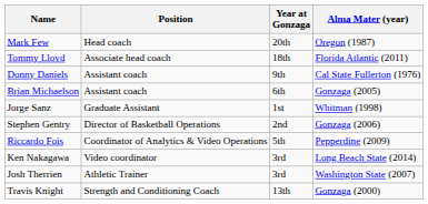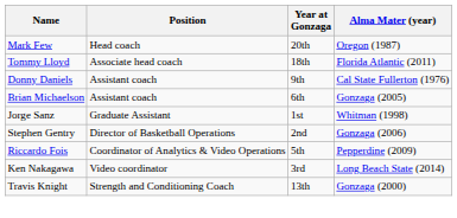- row: Josh Therrien | Athletic Trainer | 3rd | Washington State (2007)
